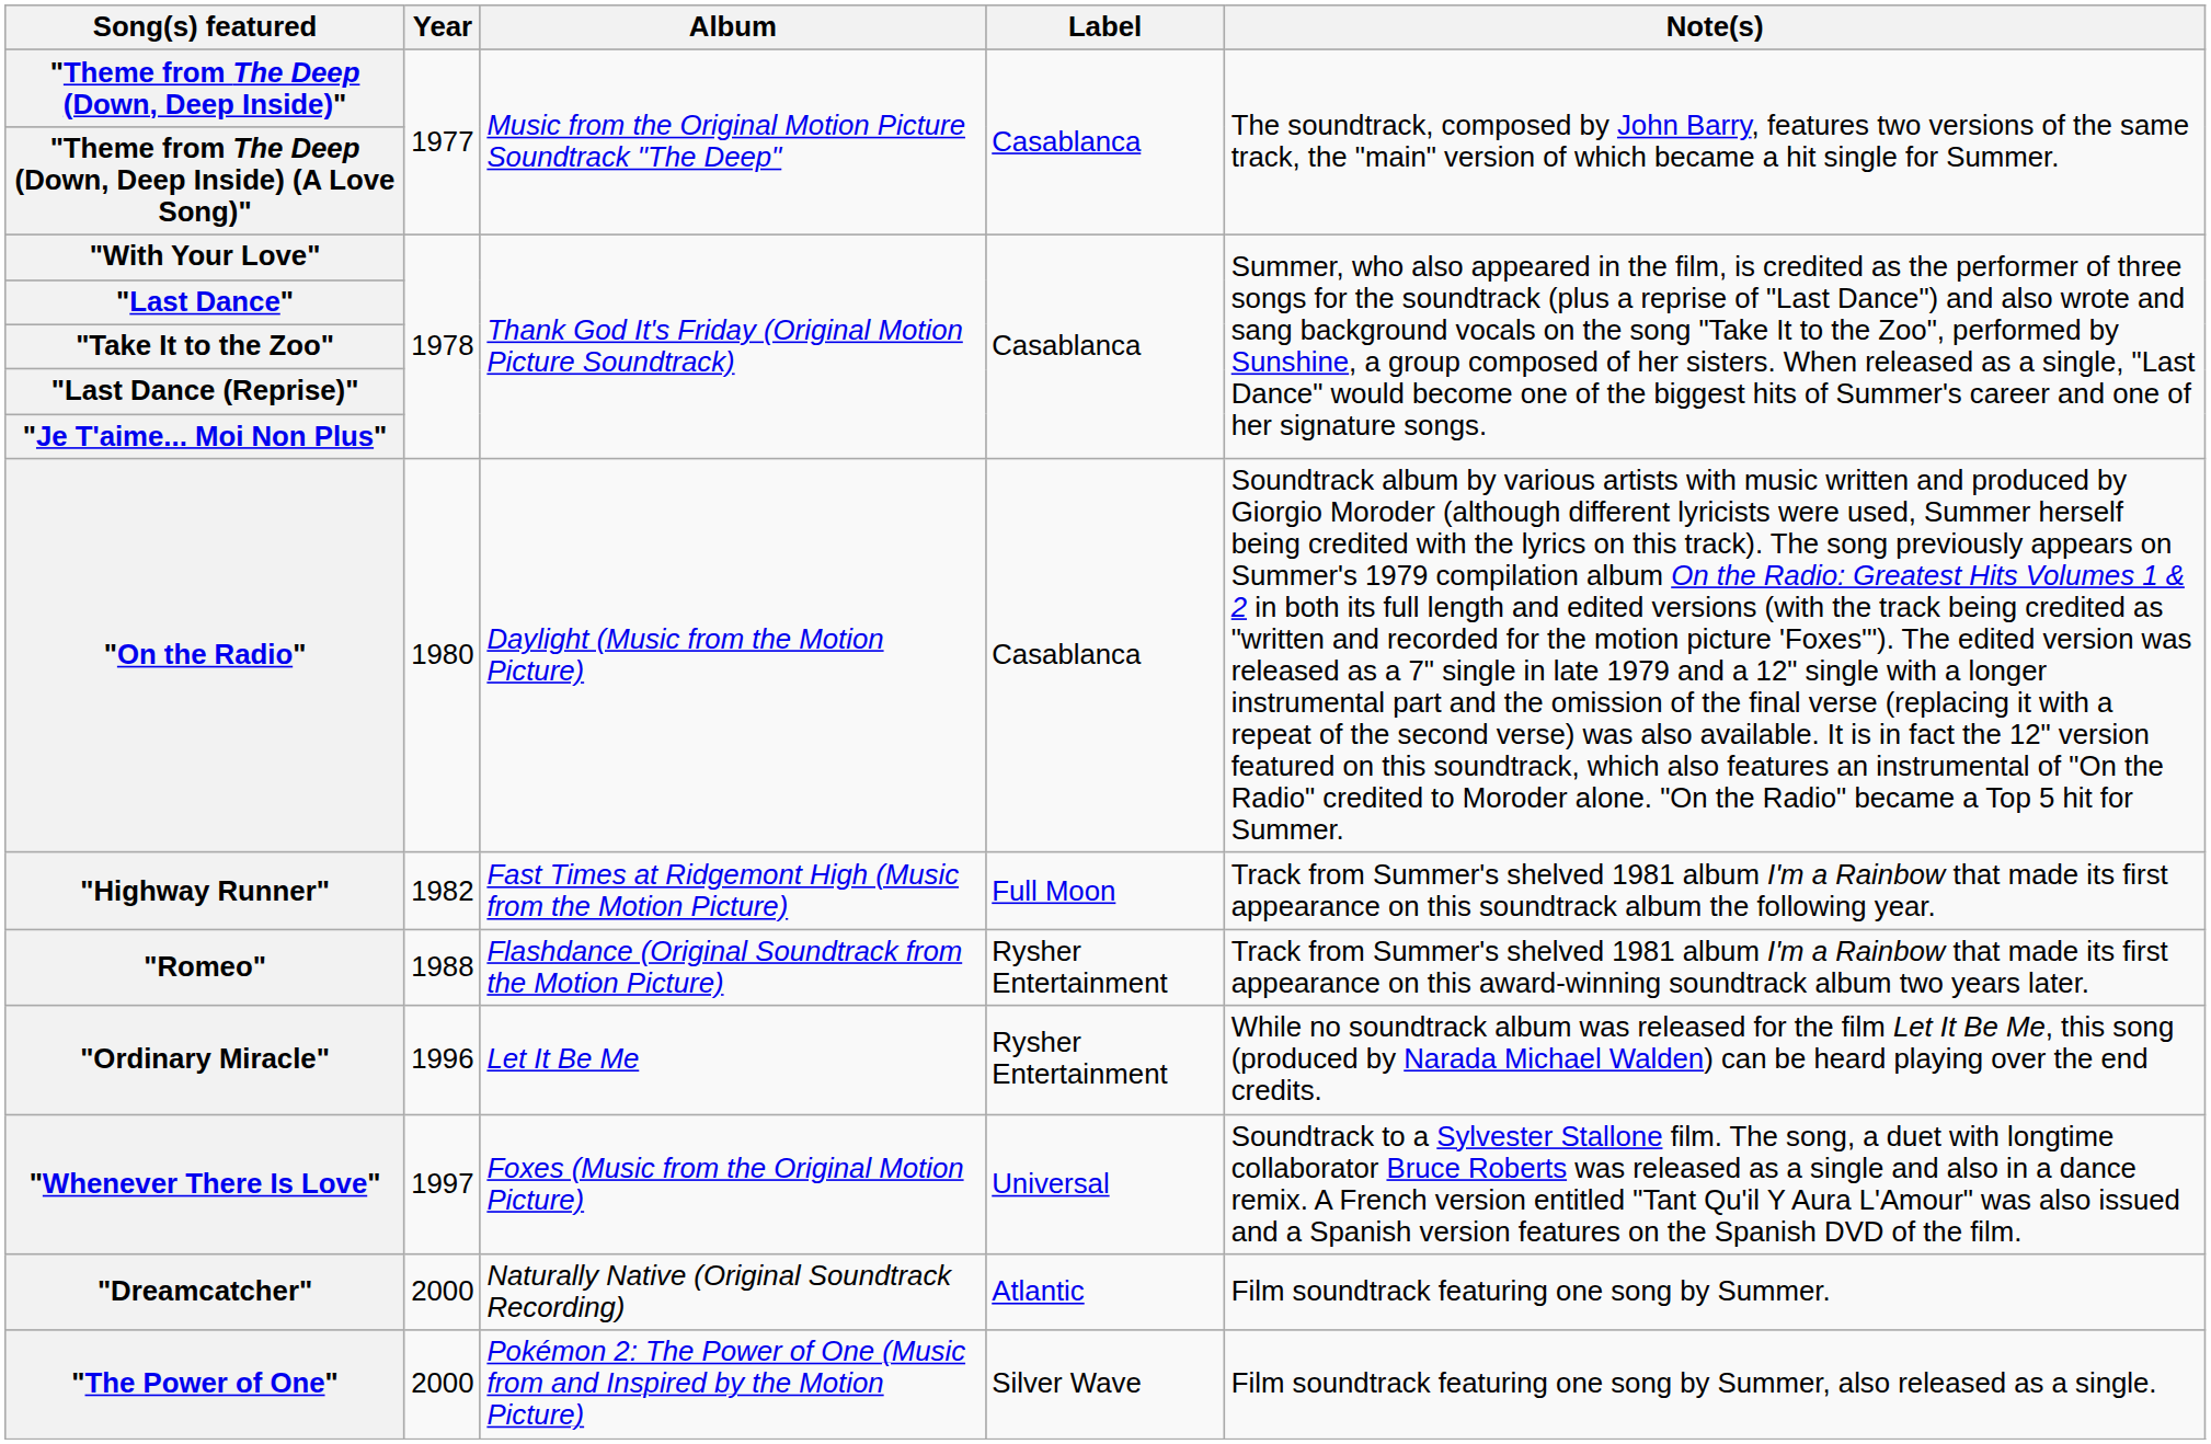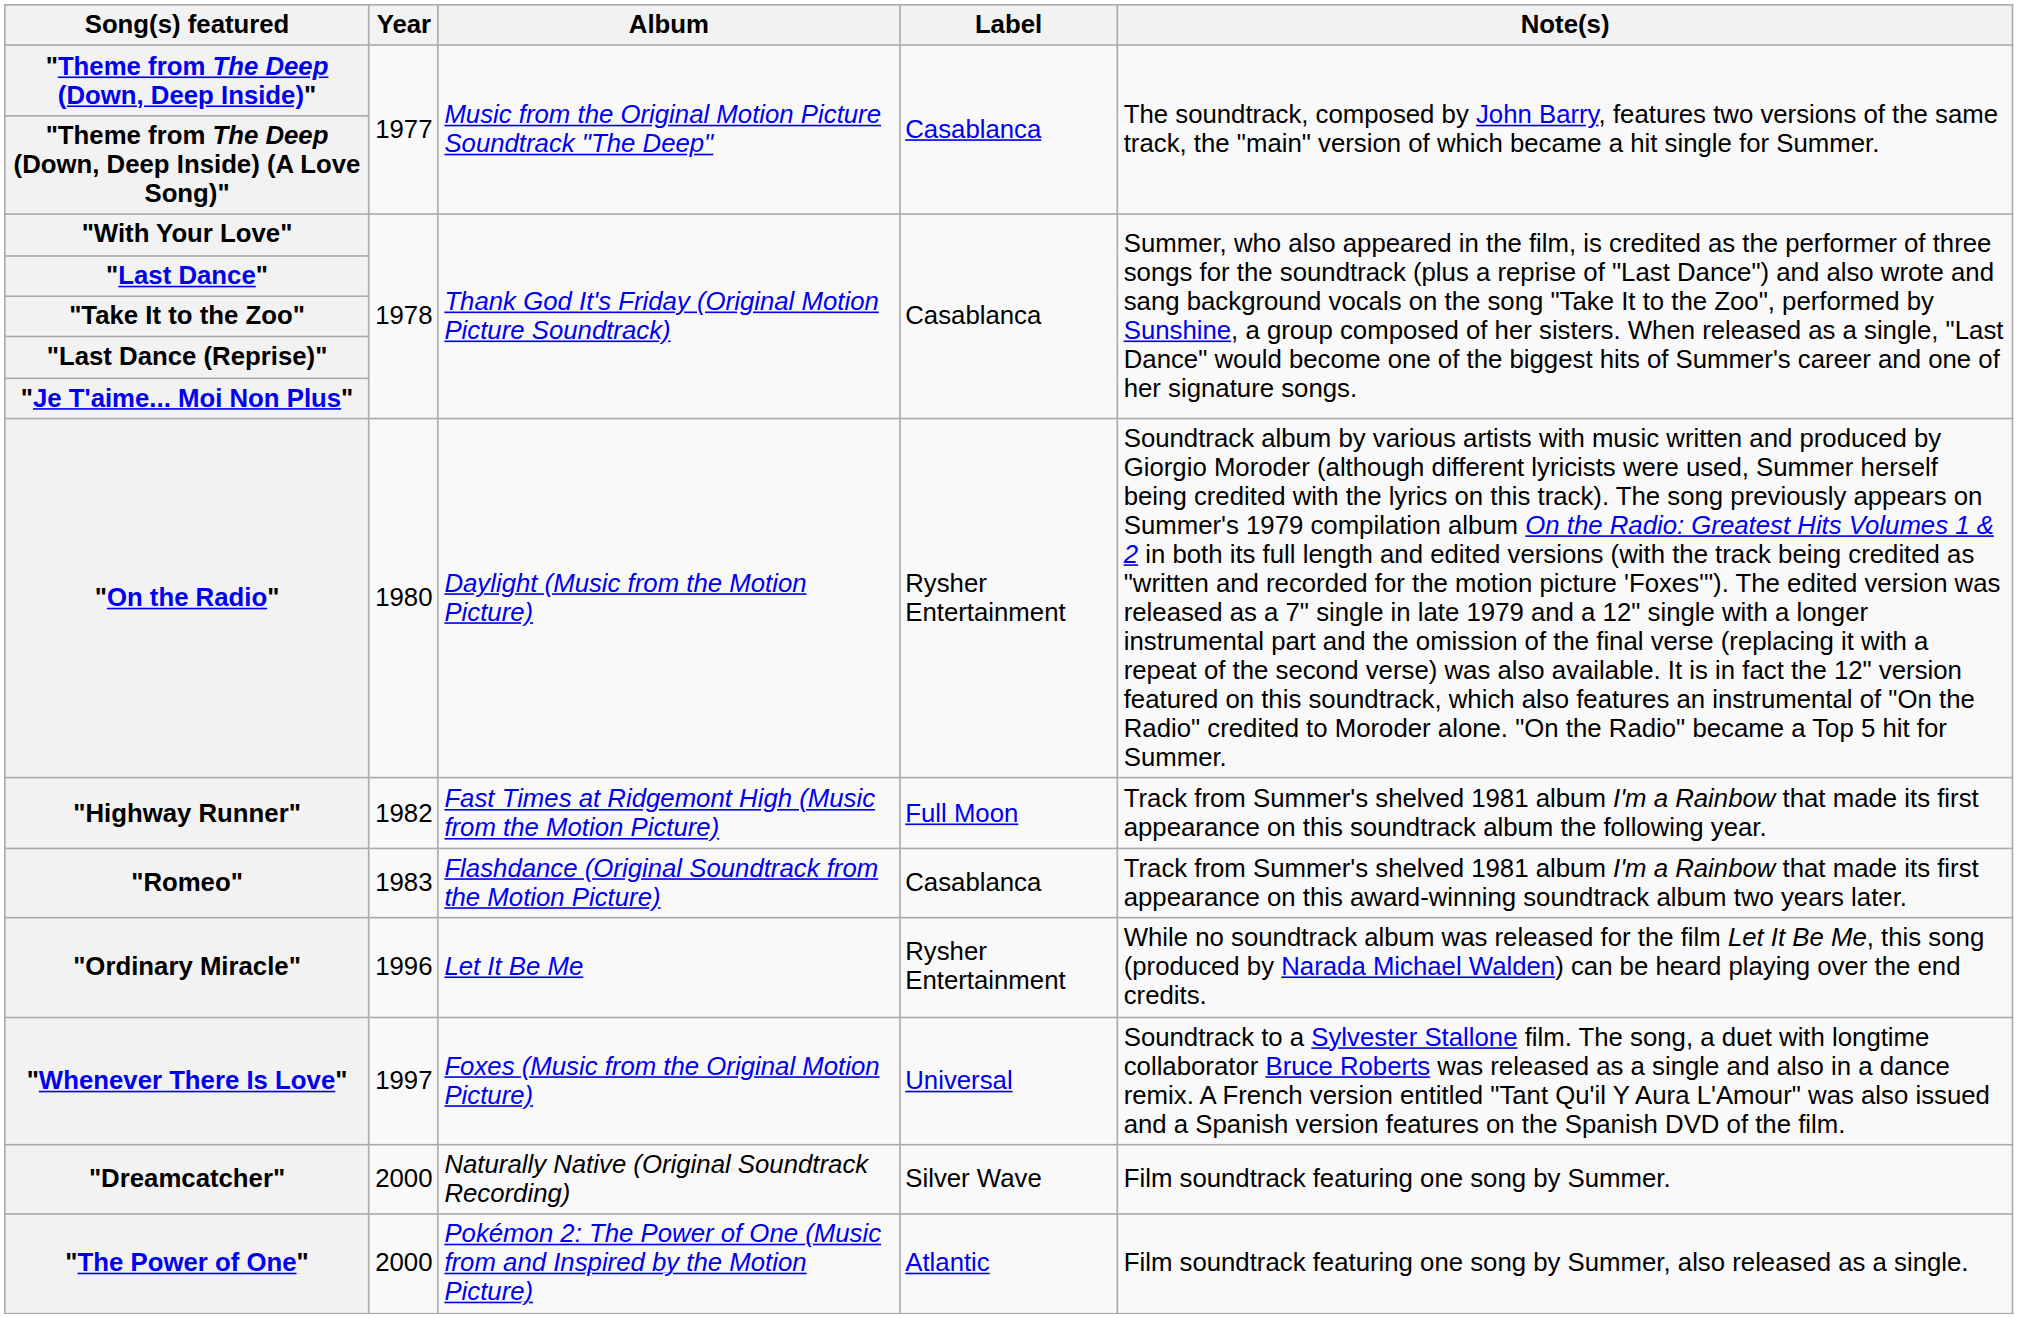"On the Radio" | Label: Casablanca -> Rysher Entertainment
"Romeo" | Year: 1988 -> 1983
"Romeo" | Label: Rysher Entertainment -> Casablanca
"Dreamcatcher" | Label: Atlantic -> Silver Wave
"The Power of One" | Label: Silver Wave -> Atlantic
